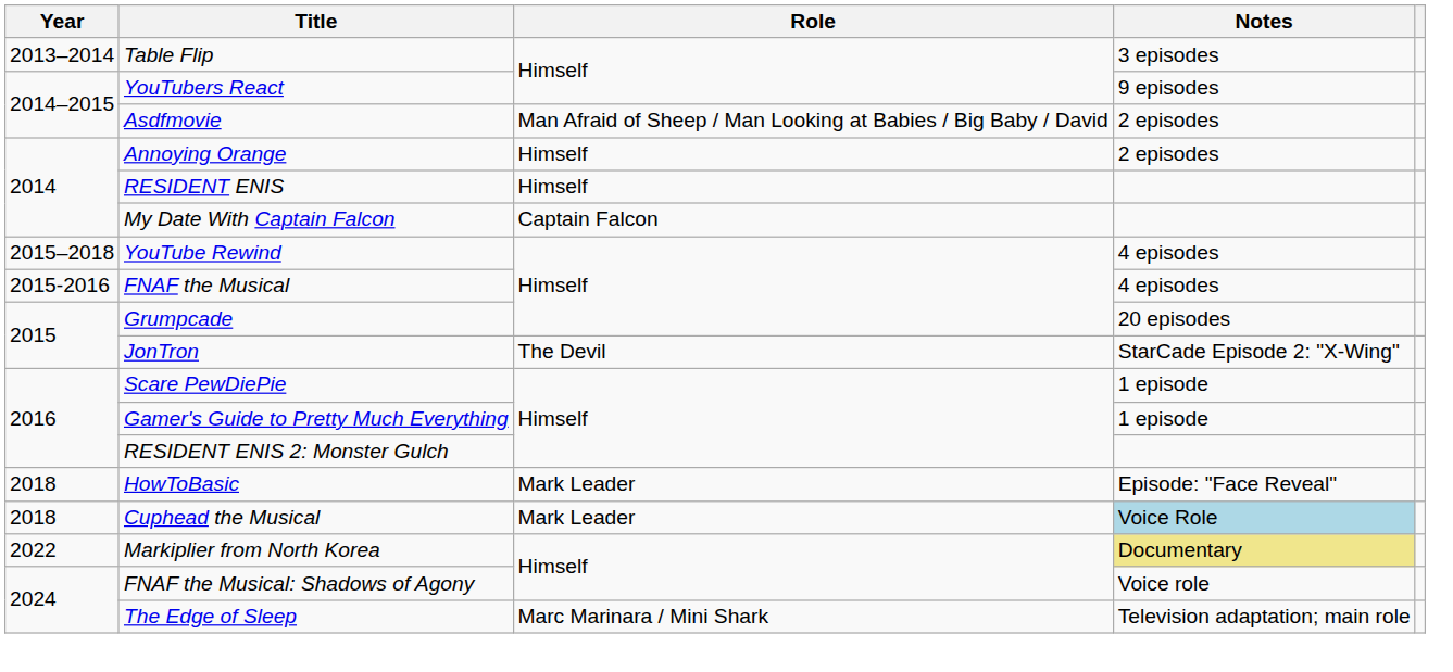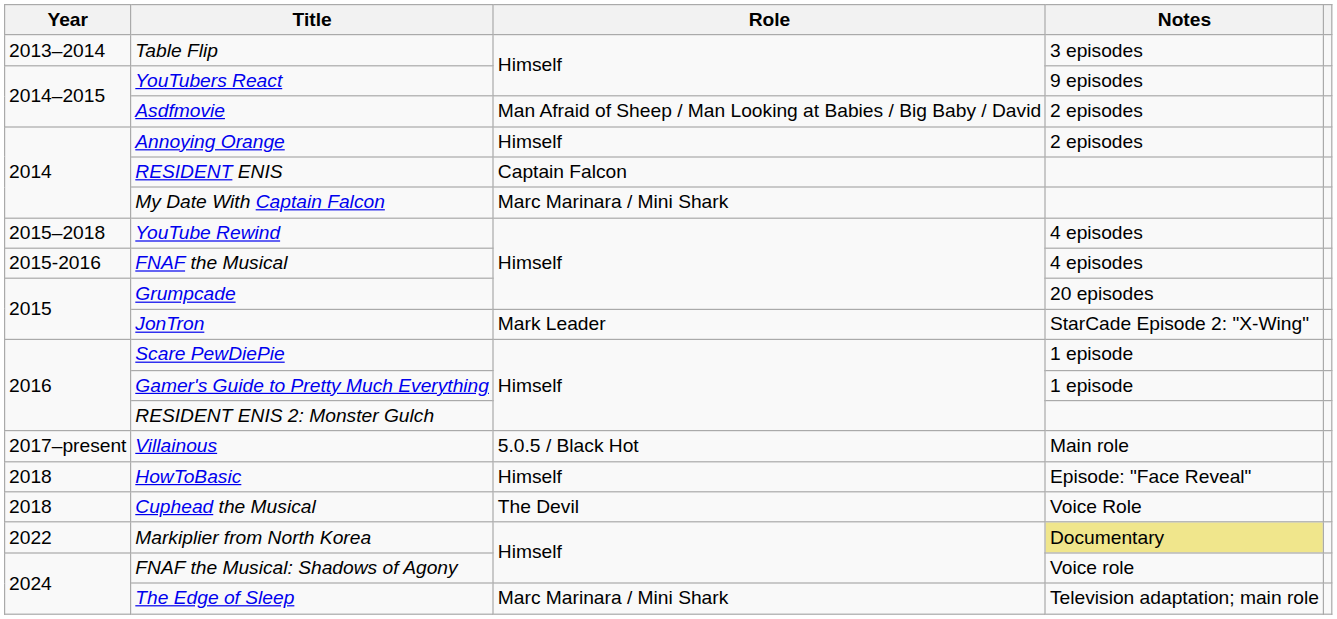RESIDENT ENIS | Role: Himself -> Captain Falcon
My Date With Captain Falcon | Role: Captain Falcon -> Marc Marinara / Mini Shark
JonTron | Role: The Devil -> Mark Leader
+ row: 2017–present | Villainous | 5.0.5 / Black Hot | Main role
HowToBasic | Role: Mark Leader -> Himself
Cuphead the Musical | Role: Mark Leader -> The Devil
Cuphead the Musical | Notes: lightblue background -> no background
